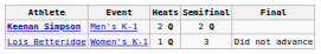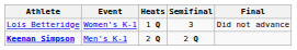rows swapped: Keenan Simpson <-> Lois Betteridge
